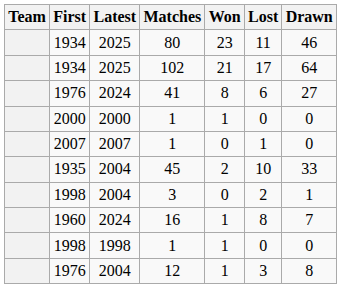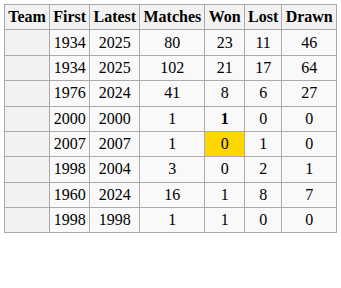2000 / 1 | Won: normal -> bold
2007 / 1 | Won: no background -> gold background
- row: 1935 | 2004 | 45 | 2 | 10 | 33
- row: 1976 | 2004 | 12 | 1 | 3 | 8
